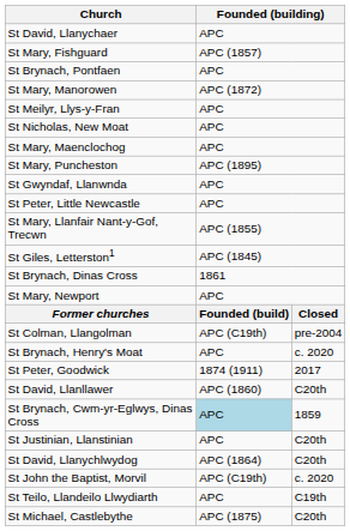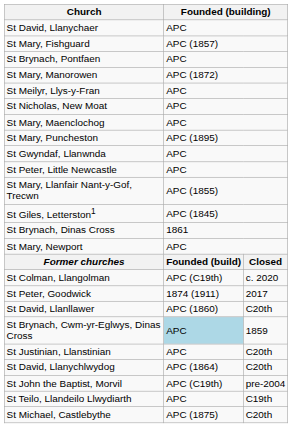St Colman, Llangolman | column 3: pre-2004 -> c. 2020
- row: St Brynach, Henry's Moat | APC | c. 2020
St John the Baptist, Morvil | column 3: c. 2020 -> pre-2004
